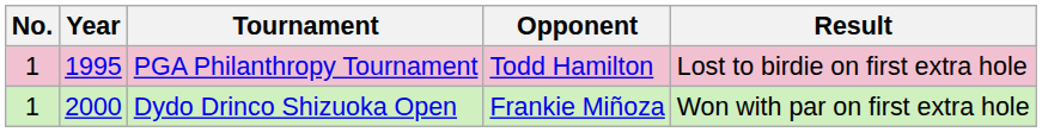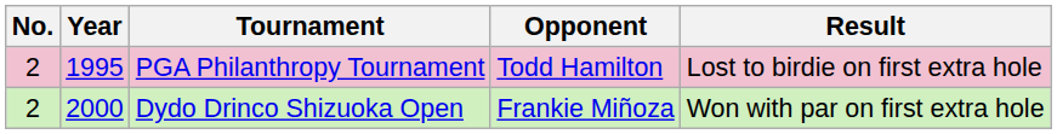PGA Philanthropy Tournament | No.: 1 -> 2
Dydo Drinco Shizuoka Open | No.: 1 -> 2
